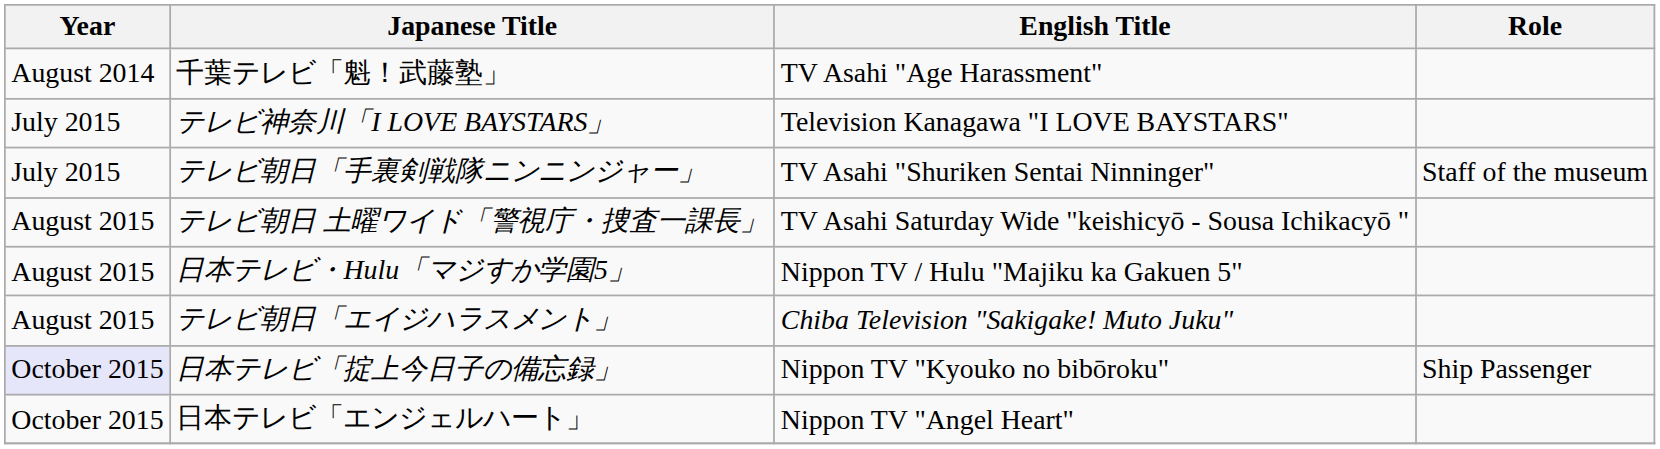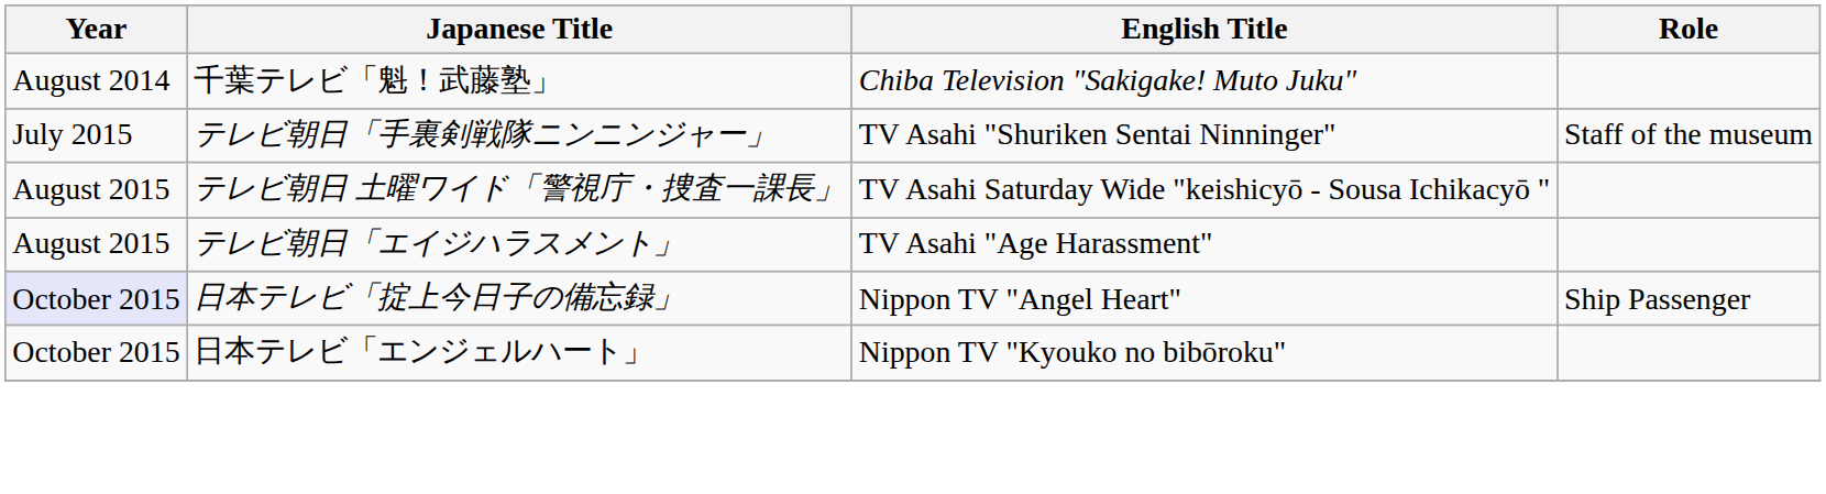千葉テレビ「魁！武藤塾」 | English Title: TV Asahi "Age Harassment" -> Chiba Television "Sakigake! Muto Juku"
- row: July 2015 | テレビ神奈川「I LOVE BAYSTARS」 | Television Kanagawa "I LOVE BAYSTARS"
- row: August 2015 | 日本テレビ・Hulu「マジすか学園5」 | Nippon TV / Hulu "Majiku ka Gakuen 5"
テレビ朝日「エイジハラスメント」 | English Title: Chiba Television "Sakigake! Muto Juku" -> TV Asahi "Age Harassment"
日本テレビ「掟上今日子の備忘録」 | English Title: Nippon TV "Kyouko no bibōroku" -> Nippon TV "Angel Heart"
日本テレビ「エンジェルハート」 | English Title: Nippon TV "Angel Heart" -> Nippon TV "Kyouko no bibōroku"
